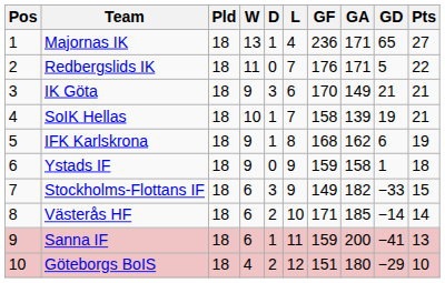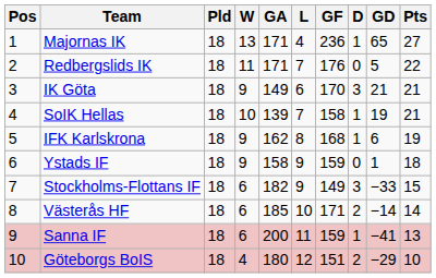columns swapped: D <-> GA
